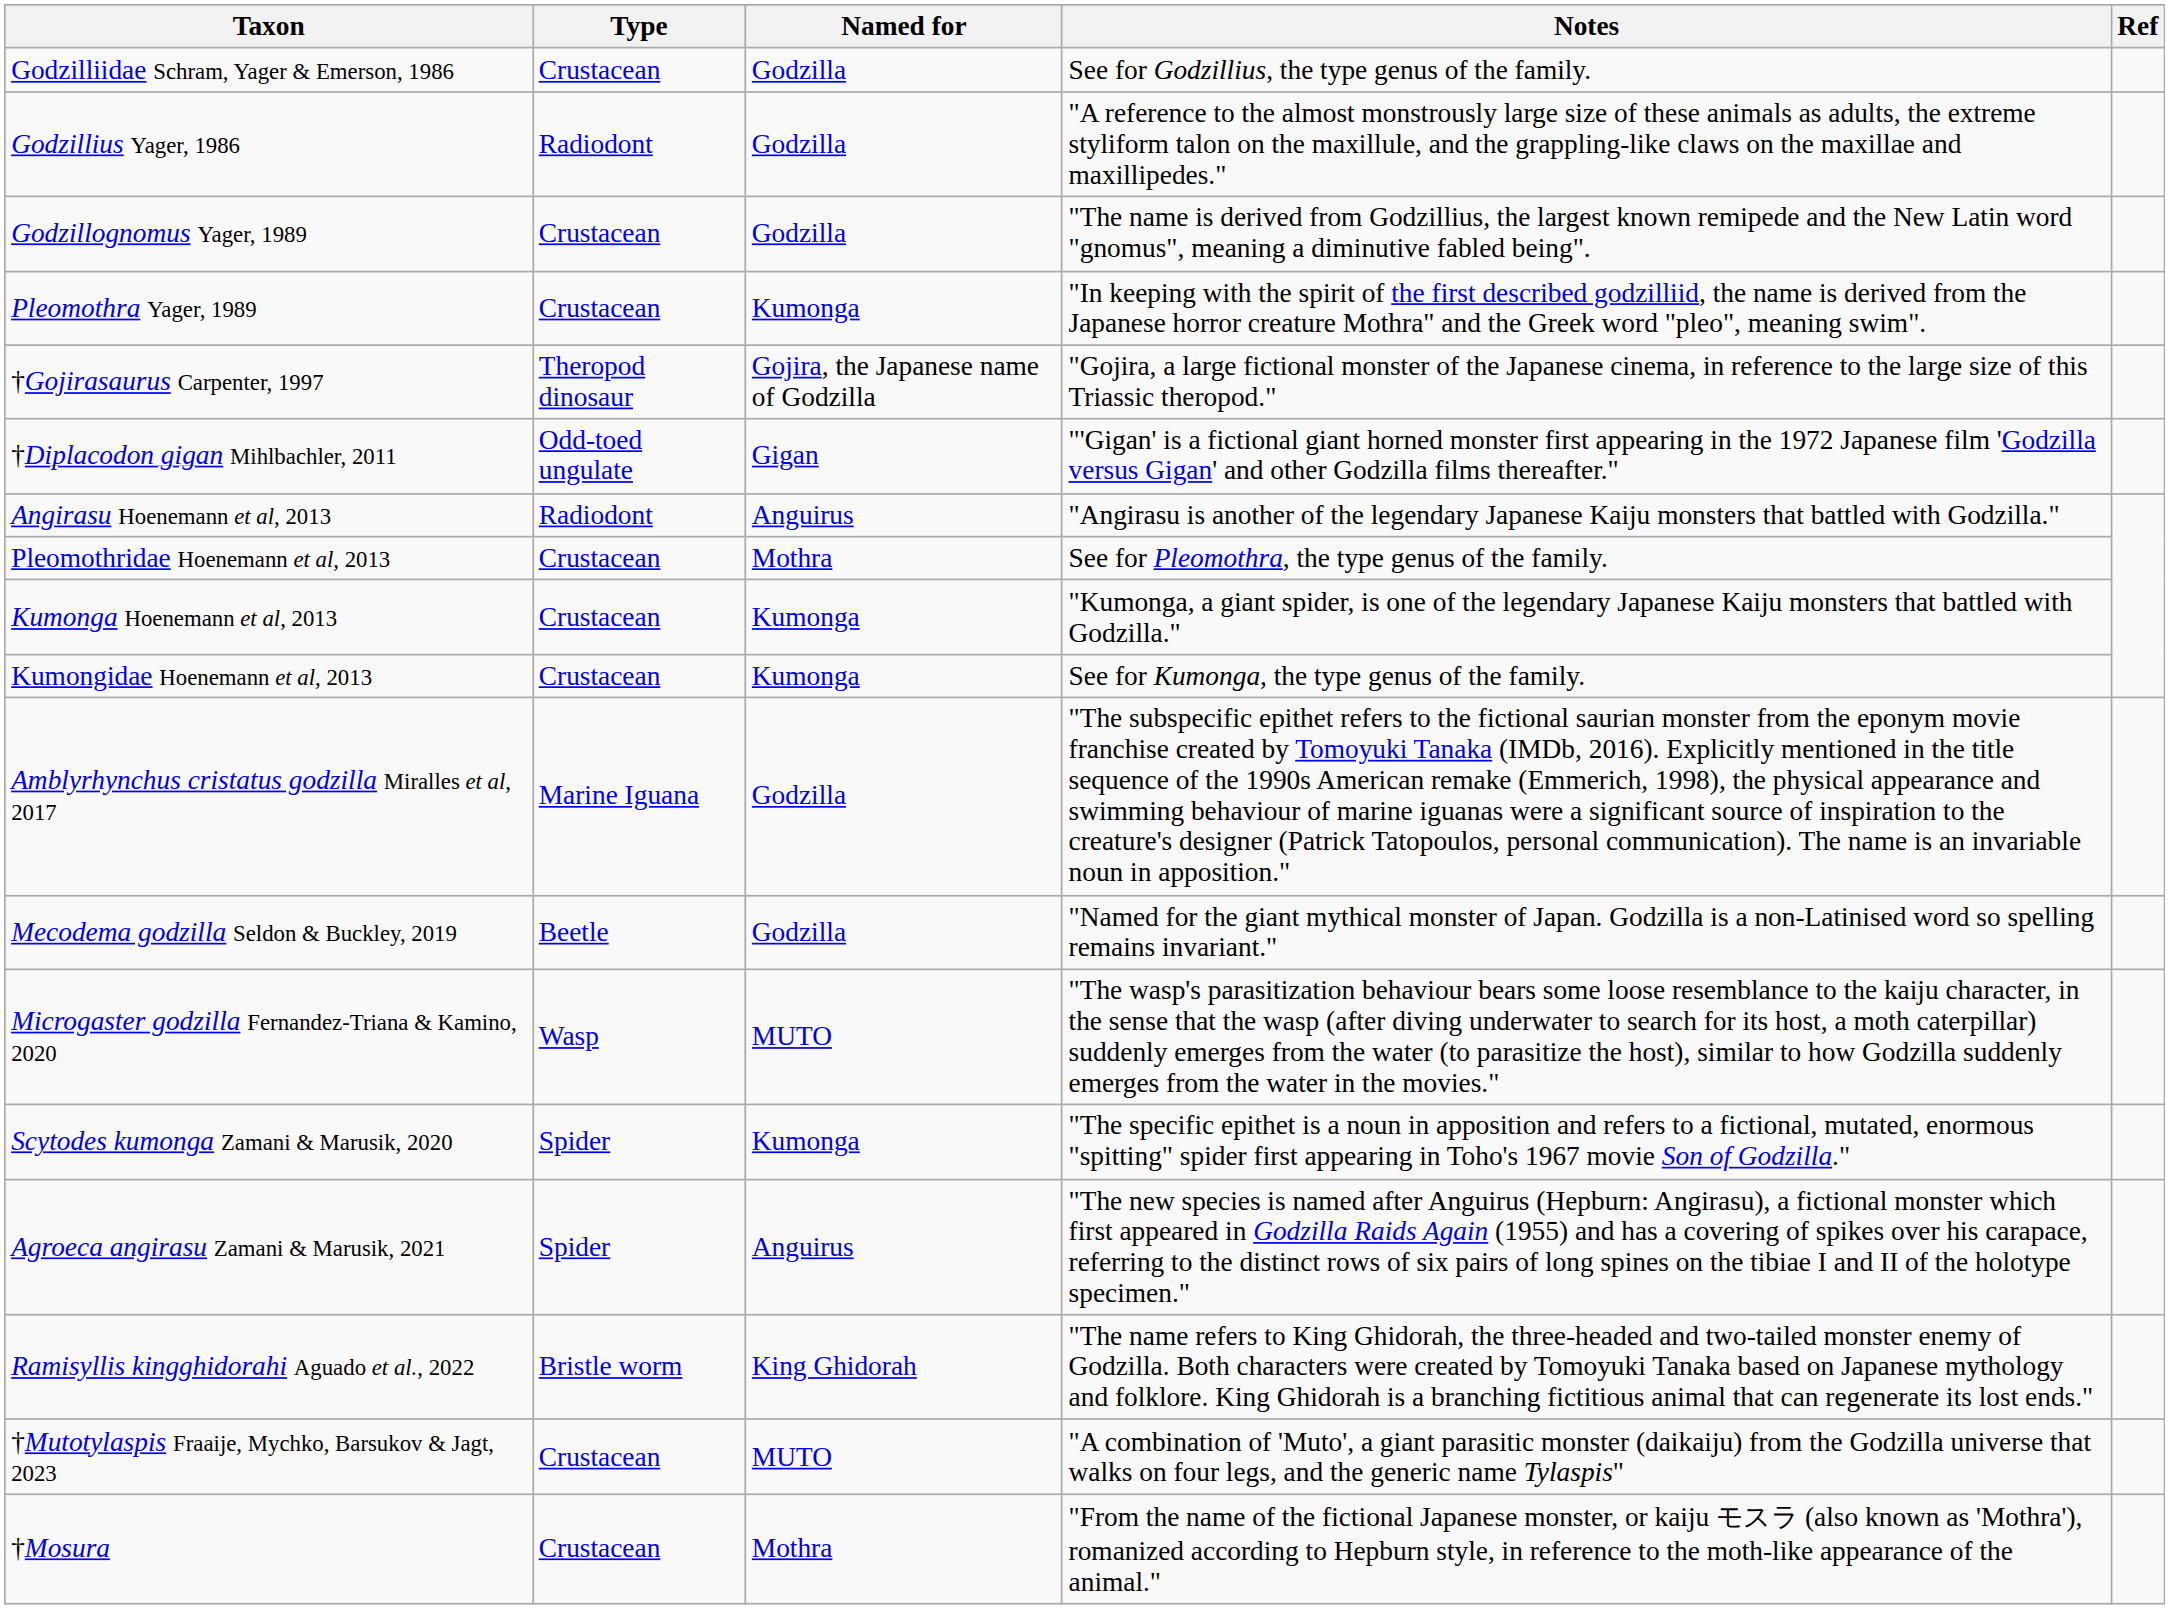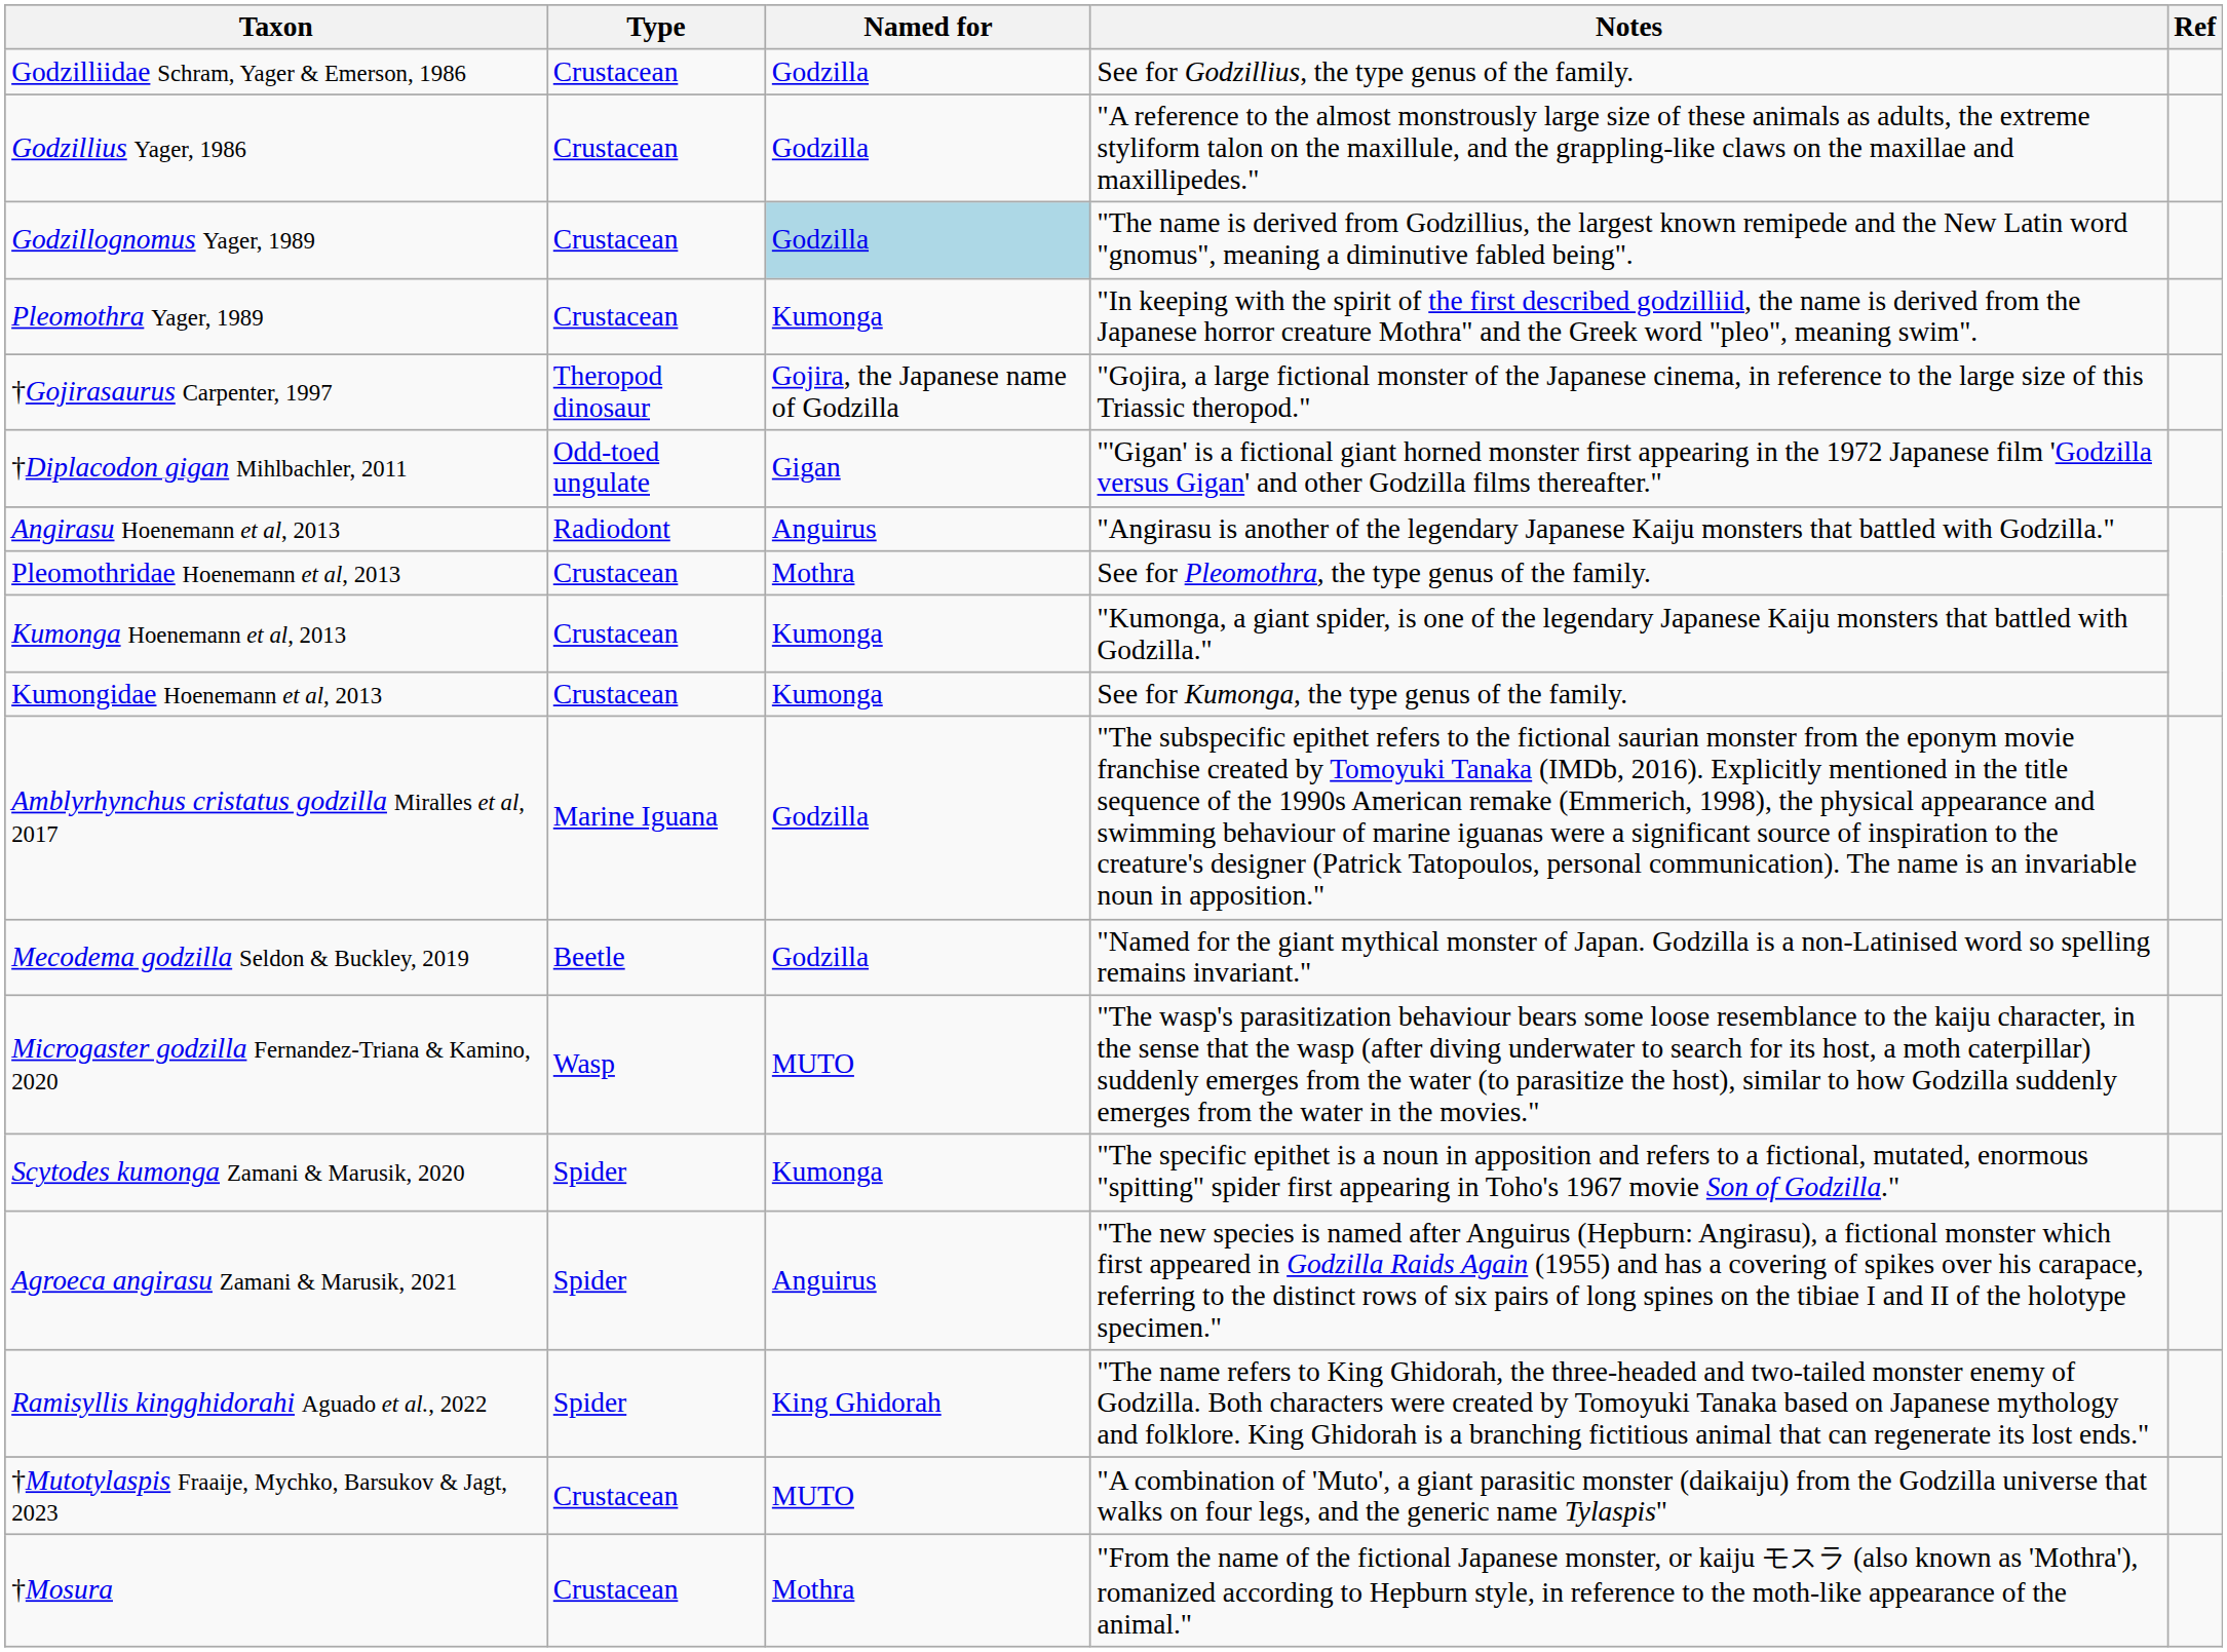Godzillius Yager, 1986 | Type: Radiodont -> Crustacean
Godzillognomus Yager, 1989 | Named for: no background -> lightblue background
Ramisyllis kingghidorahi Aguado et al., 2022 | Type: Bristle worm -> Spider
